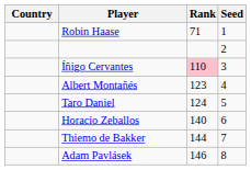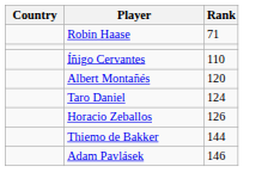- column: Seed | 1 | 2 | 3 | 4 | 5 | 6 | 7 | 8
Íñigo Cervantes | Rank: pink background -> no background
Albert Montañés | Rank: 123 -> 120
Horacio Zeballos | Rank: 140 -> 126
